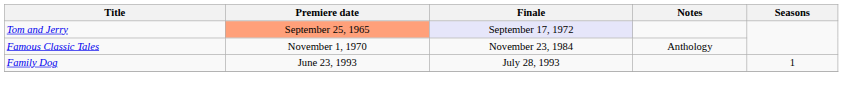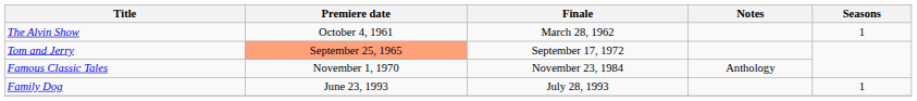+ row: The Alvin Show | October 4, 1961 | March 28, 1962 | 1
Tom and Jerry | Finale: lavender background -> no background
